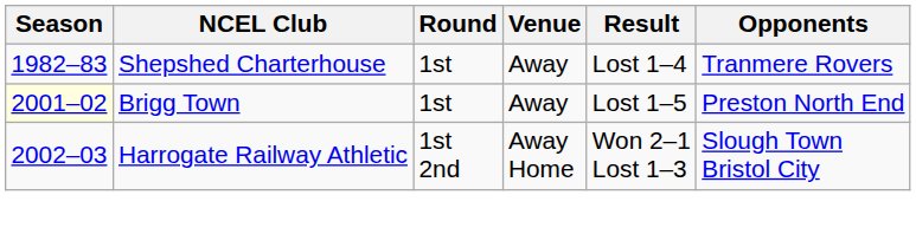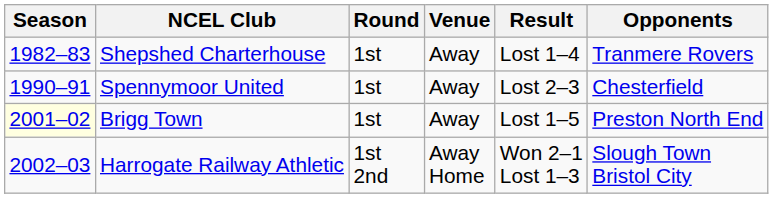+ row: 1990–91 | Spennymoor United | 1st | Away | Lost 2–3 | Chesterfield
